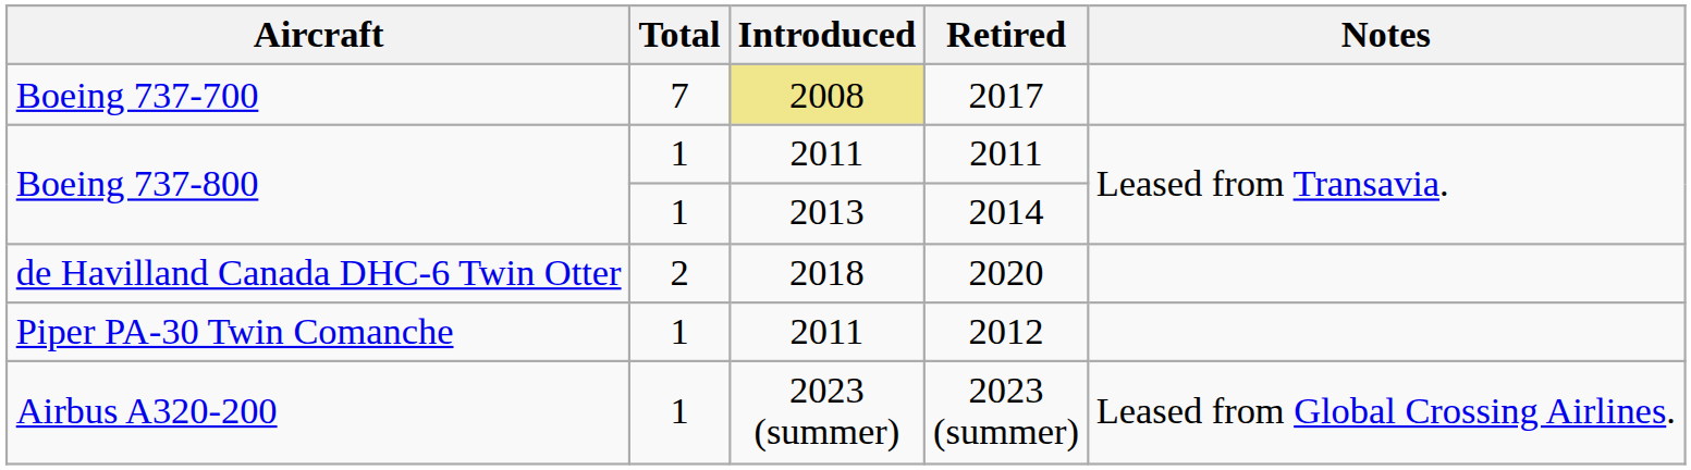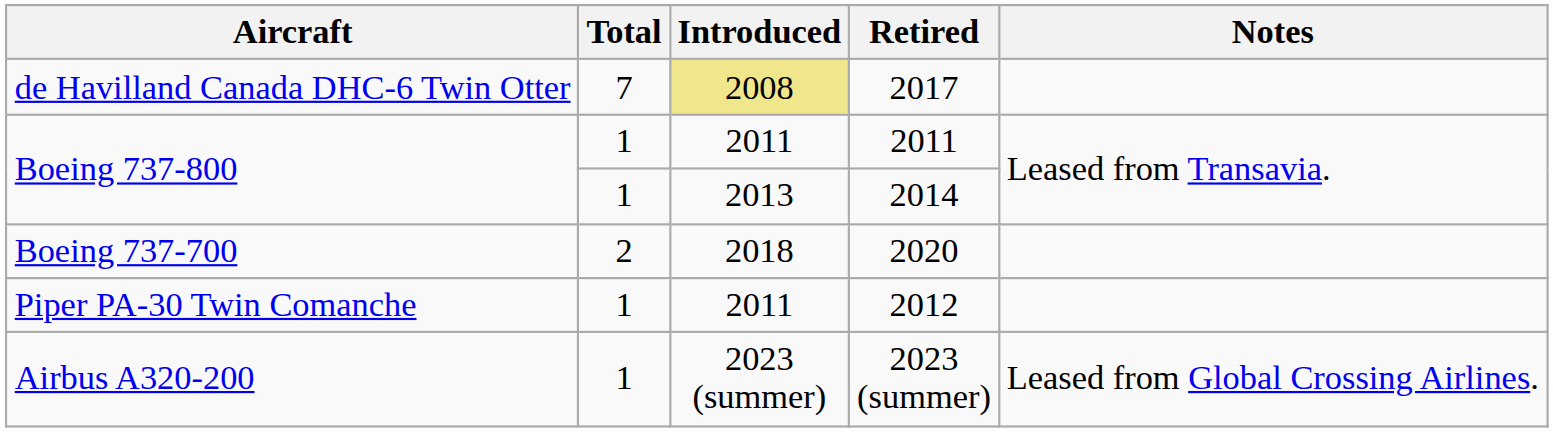2017 | Aircraft: Boeing 737-700 -> de Havilland Canada DHC-6 Twin Otter
2020 | Aircraft: de Havilland Canada DHC-6 Twin Otter -> Boeing 737-700
